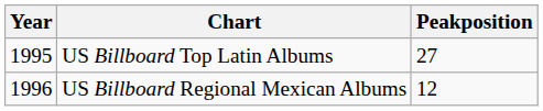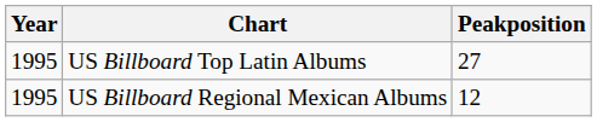US Billboard Regional Mexican Albums | Year: 1996 -> 1995
